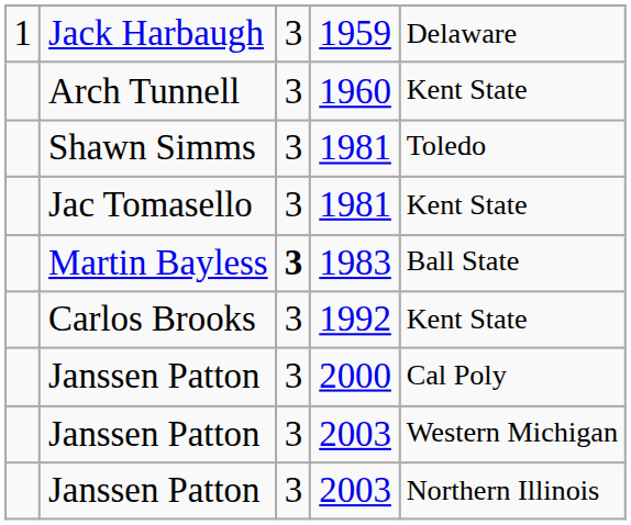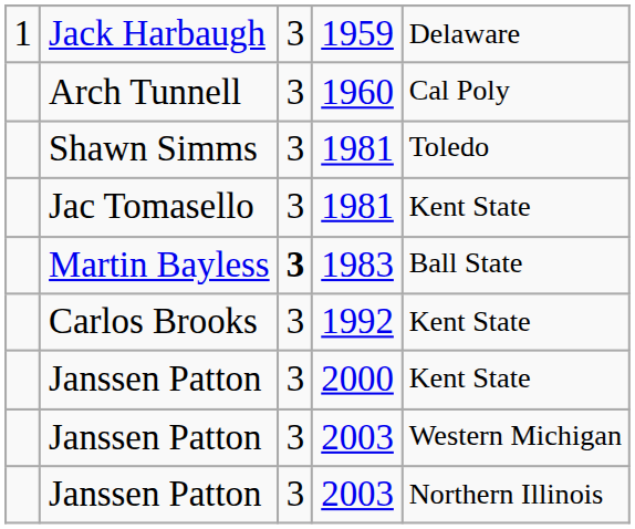Arch Tunnell | column 5: Kent State -> Cal Poly
Janssen Patton / 2000 | column 5: Cal Poly -> Kent State
